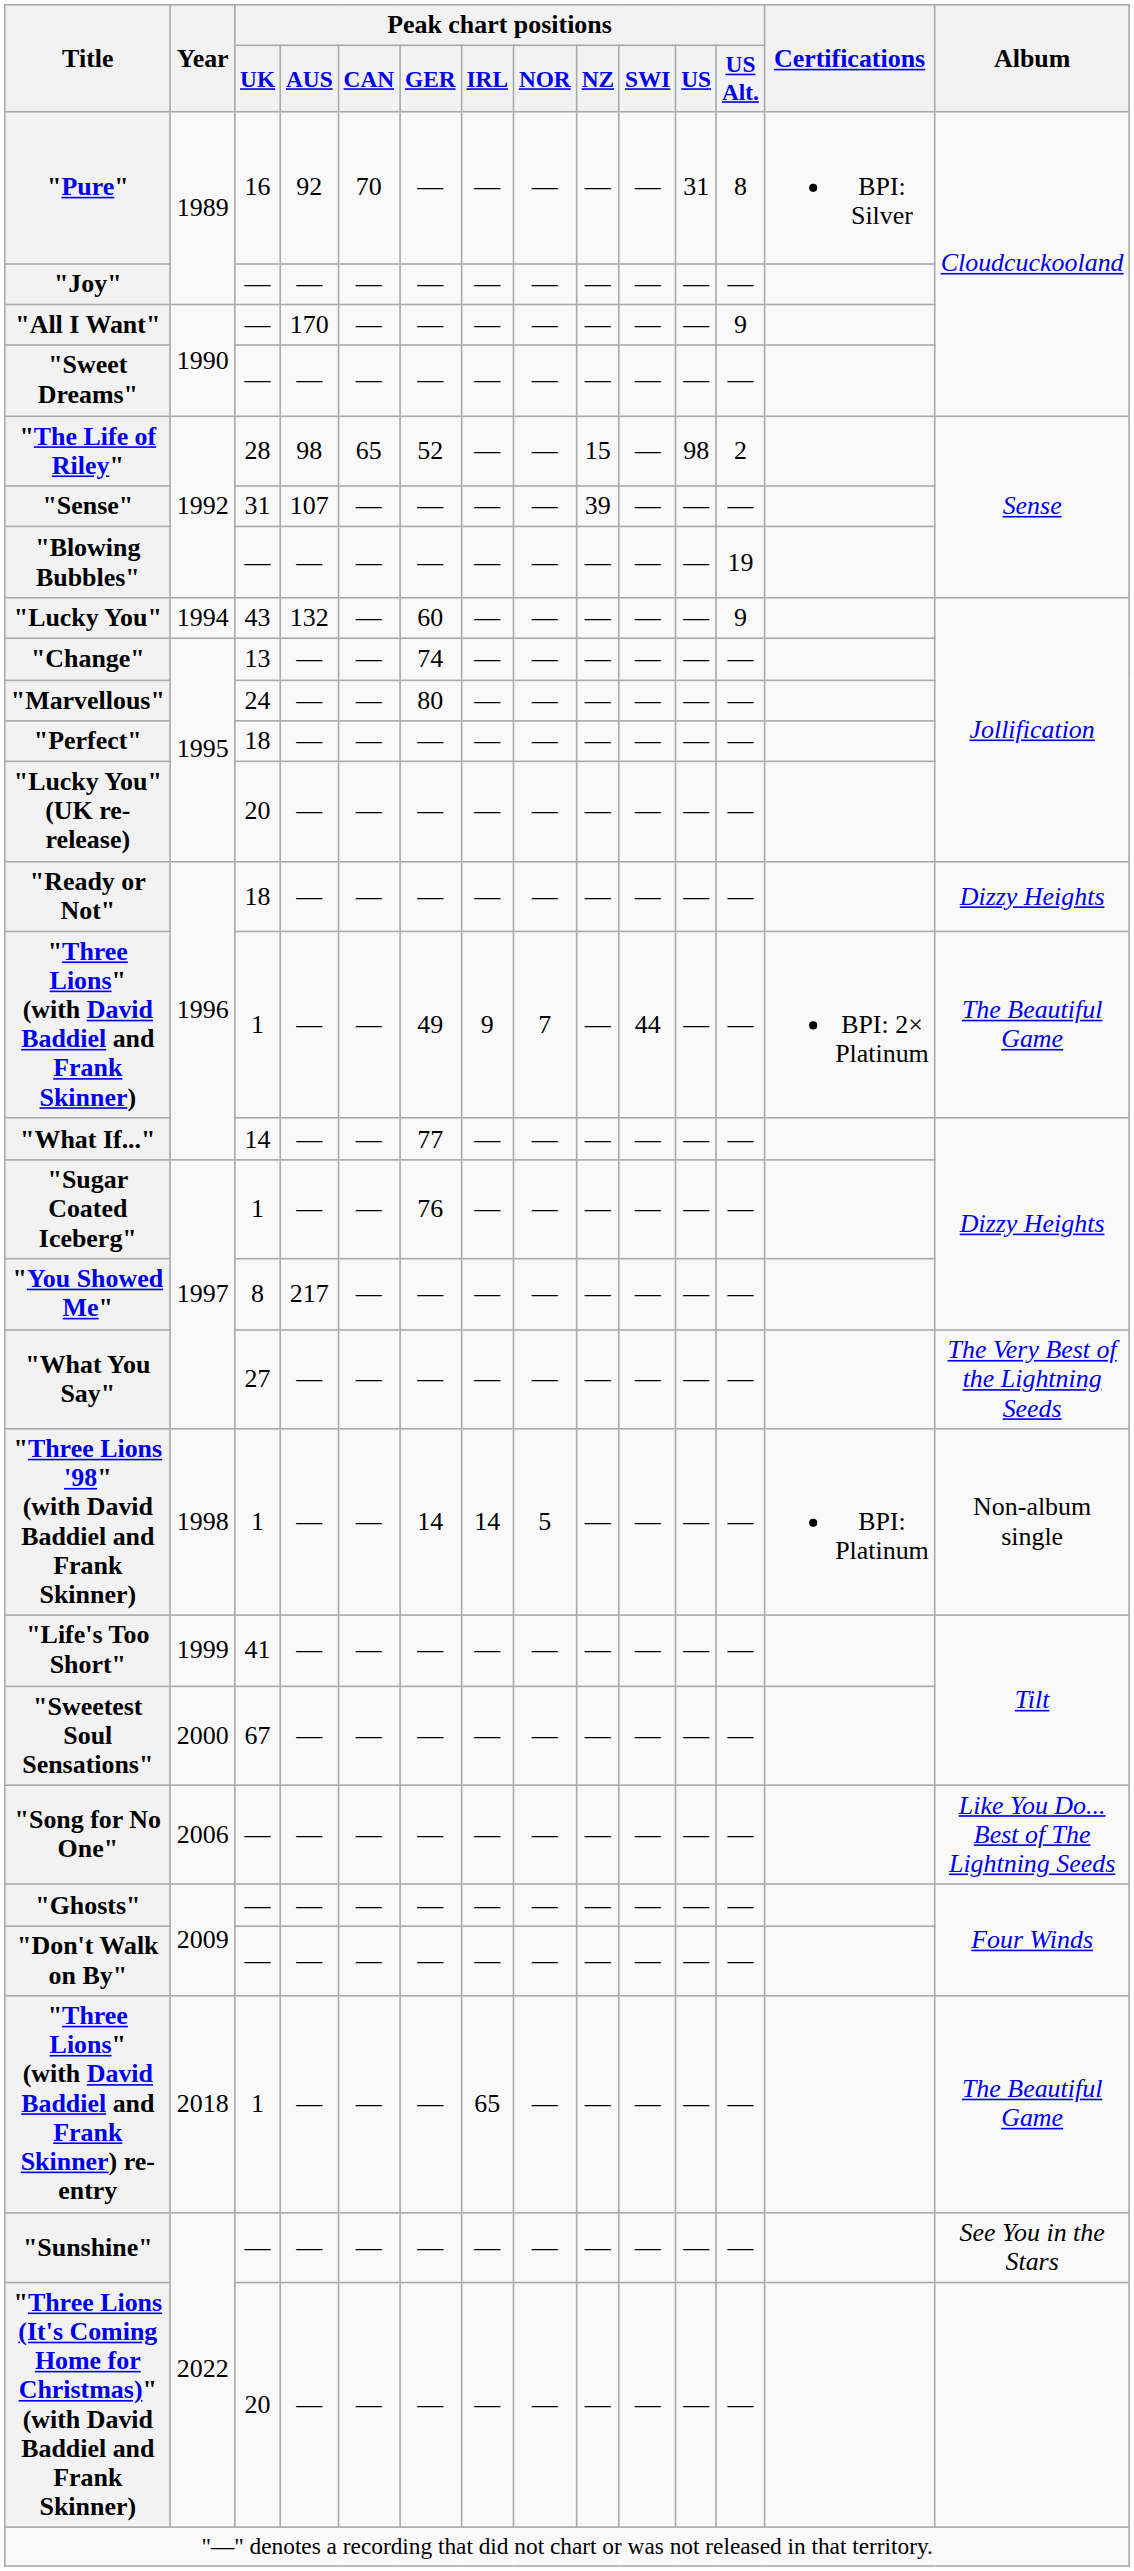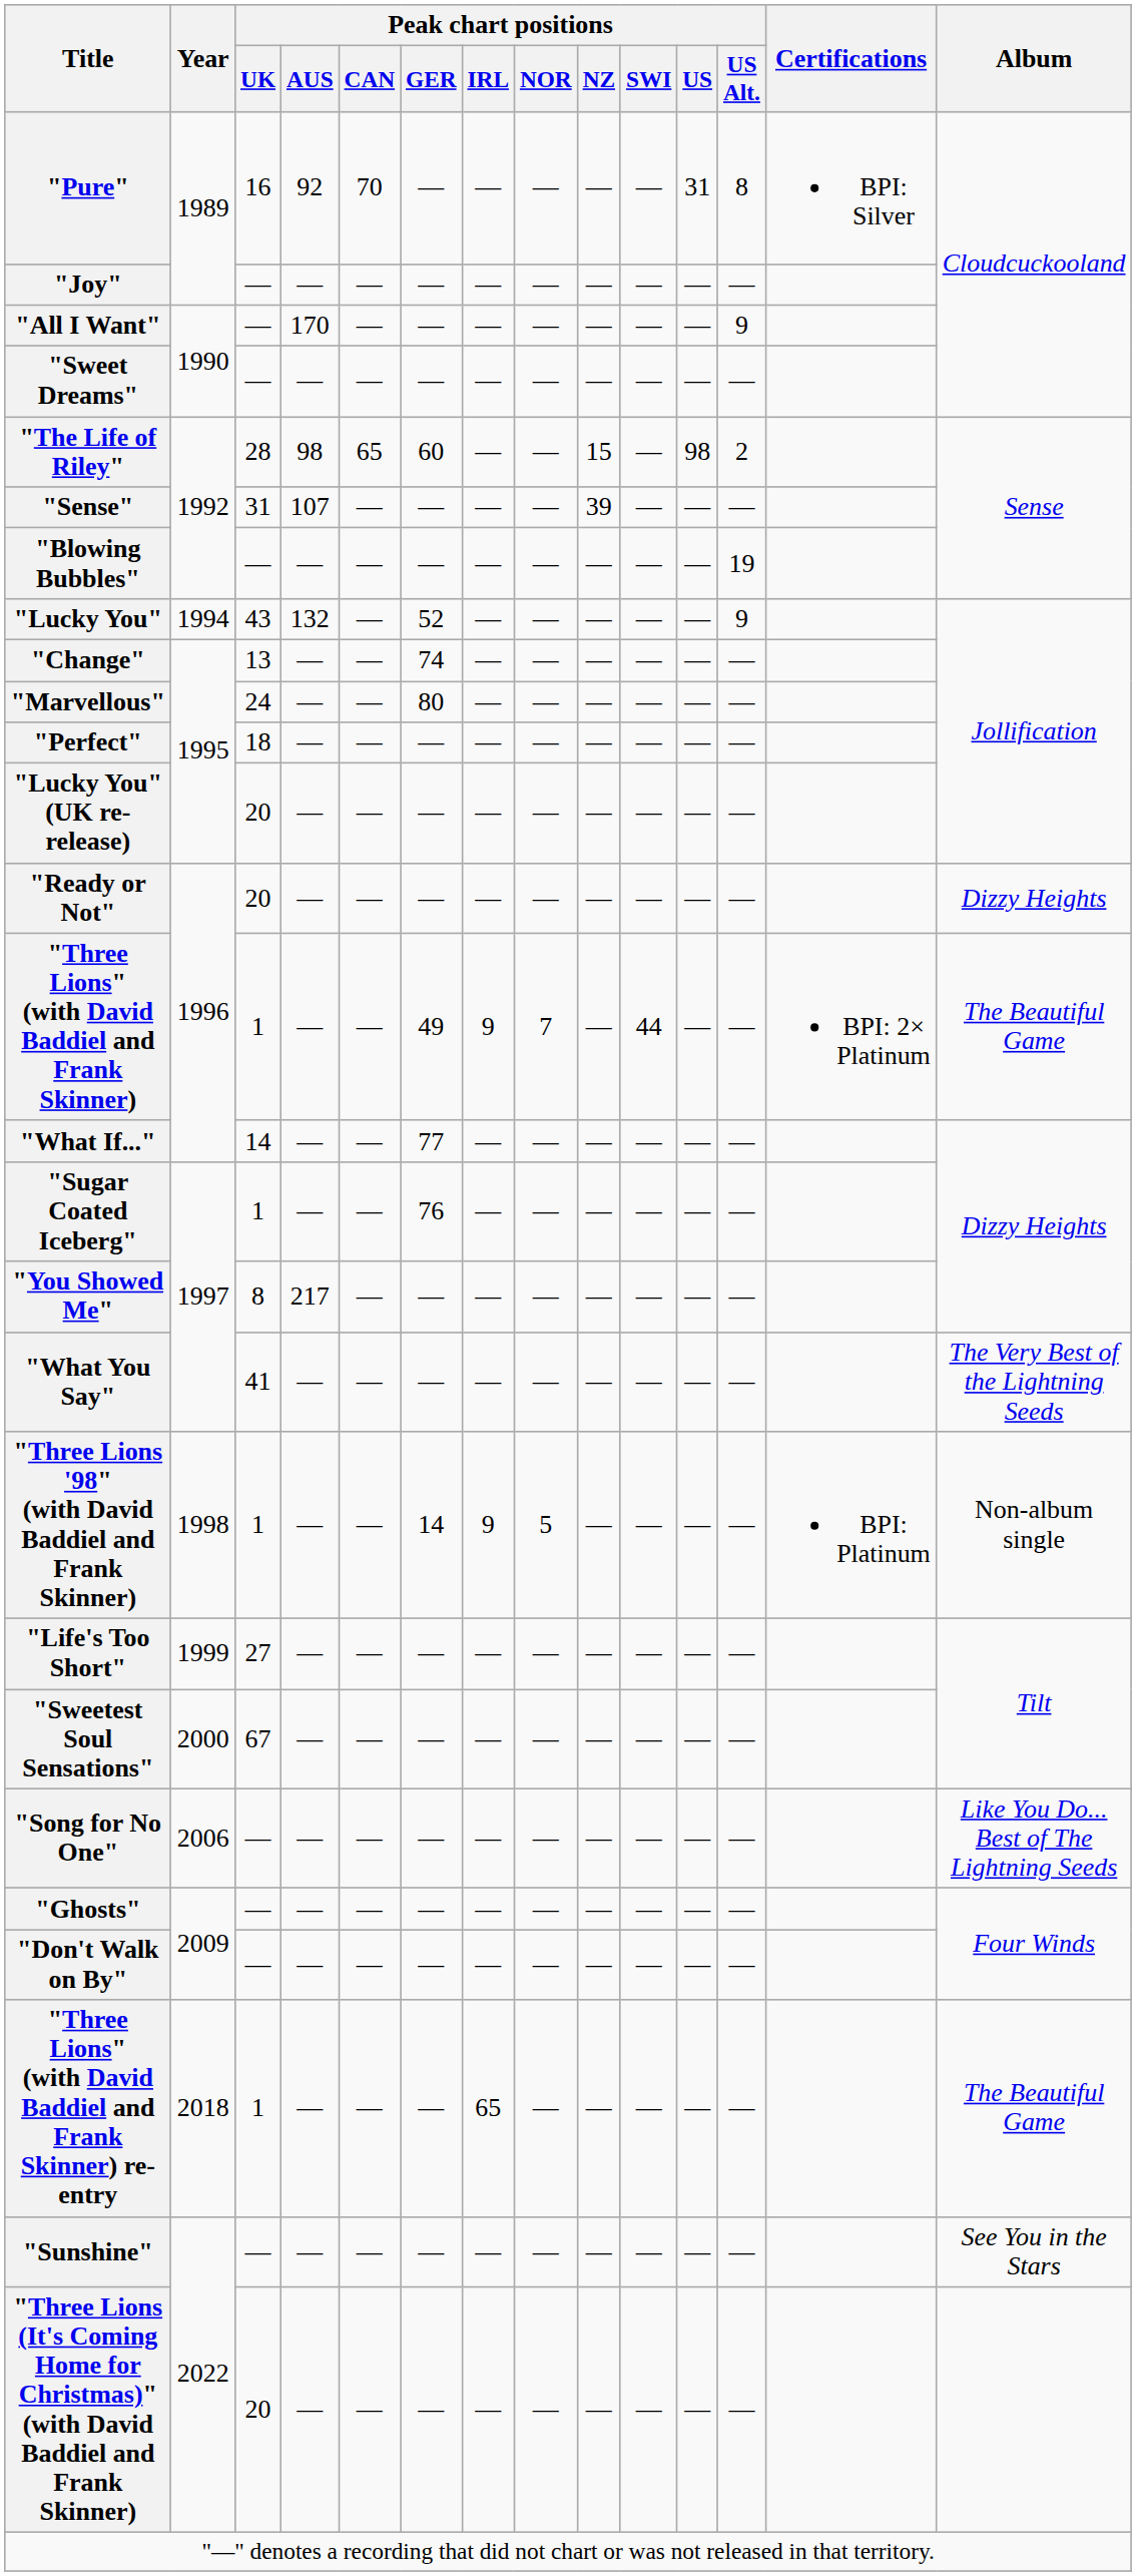"The Life of Riley" | Peak chart positions / GER: 52 -> 60
"Lucky You" | Peak chart positions / GER: 60 -> 52
"Ready or Not" | Peak chart positions / UK: 18 -> 20
"What You Say" | Peak chart positions / UK: 27 -> 41
"Three Lions '98" (with David Baddiel and Frank Skinner) | Peak chart positions / IRL: 14 -> 9
"Life's Too Short" | Peak chart positions / UK: 41 -> 27
